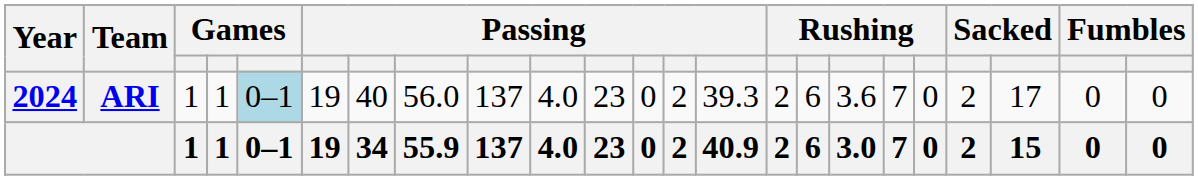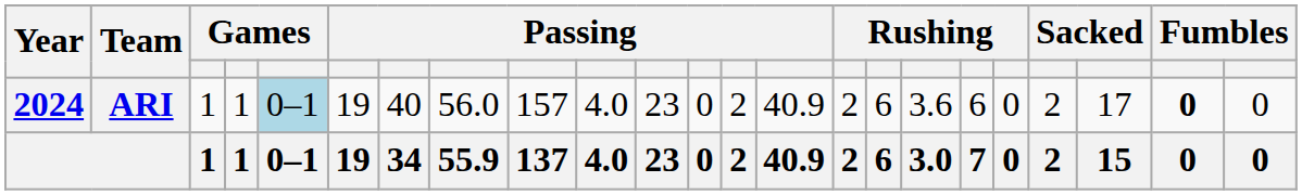ARI | column 9: 137 -> 157
ARI | column 14: 39.3 -> 40.9
ARI | column 18: 7 -> 6
ARI | column 22: normal -> bold
